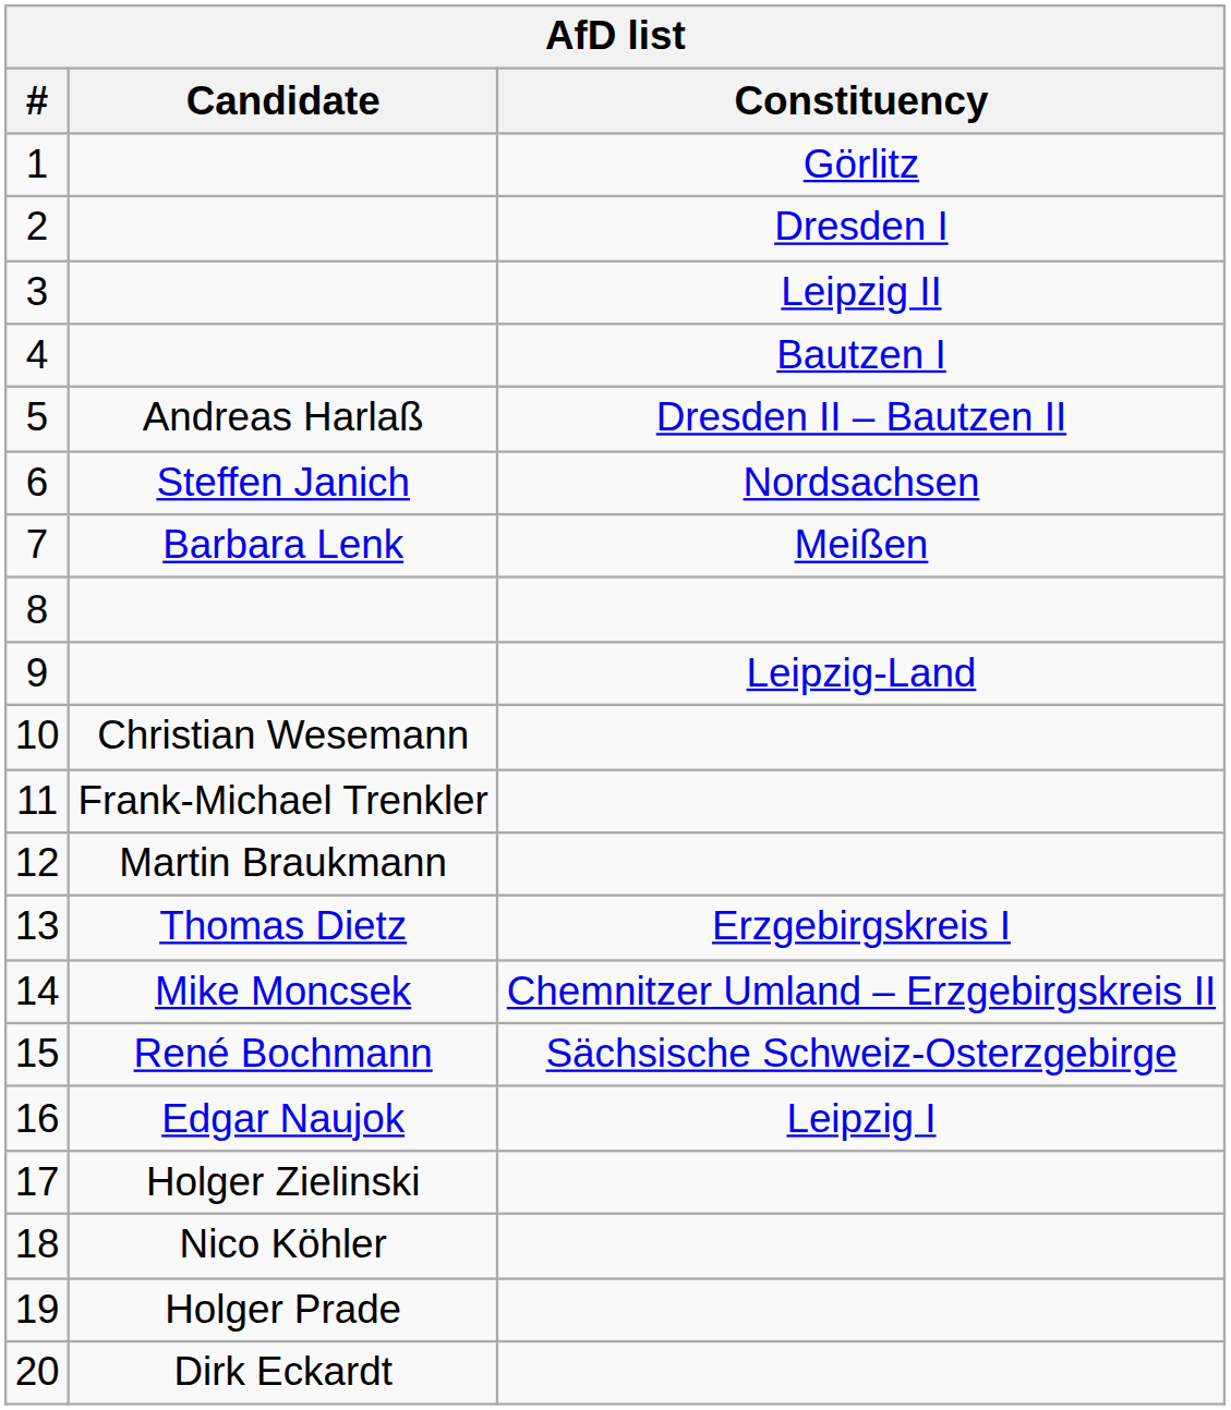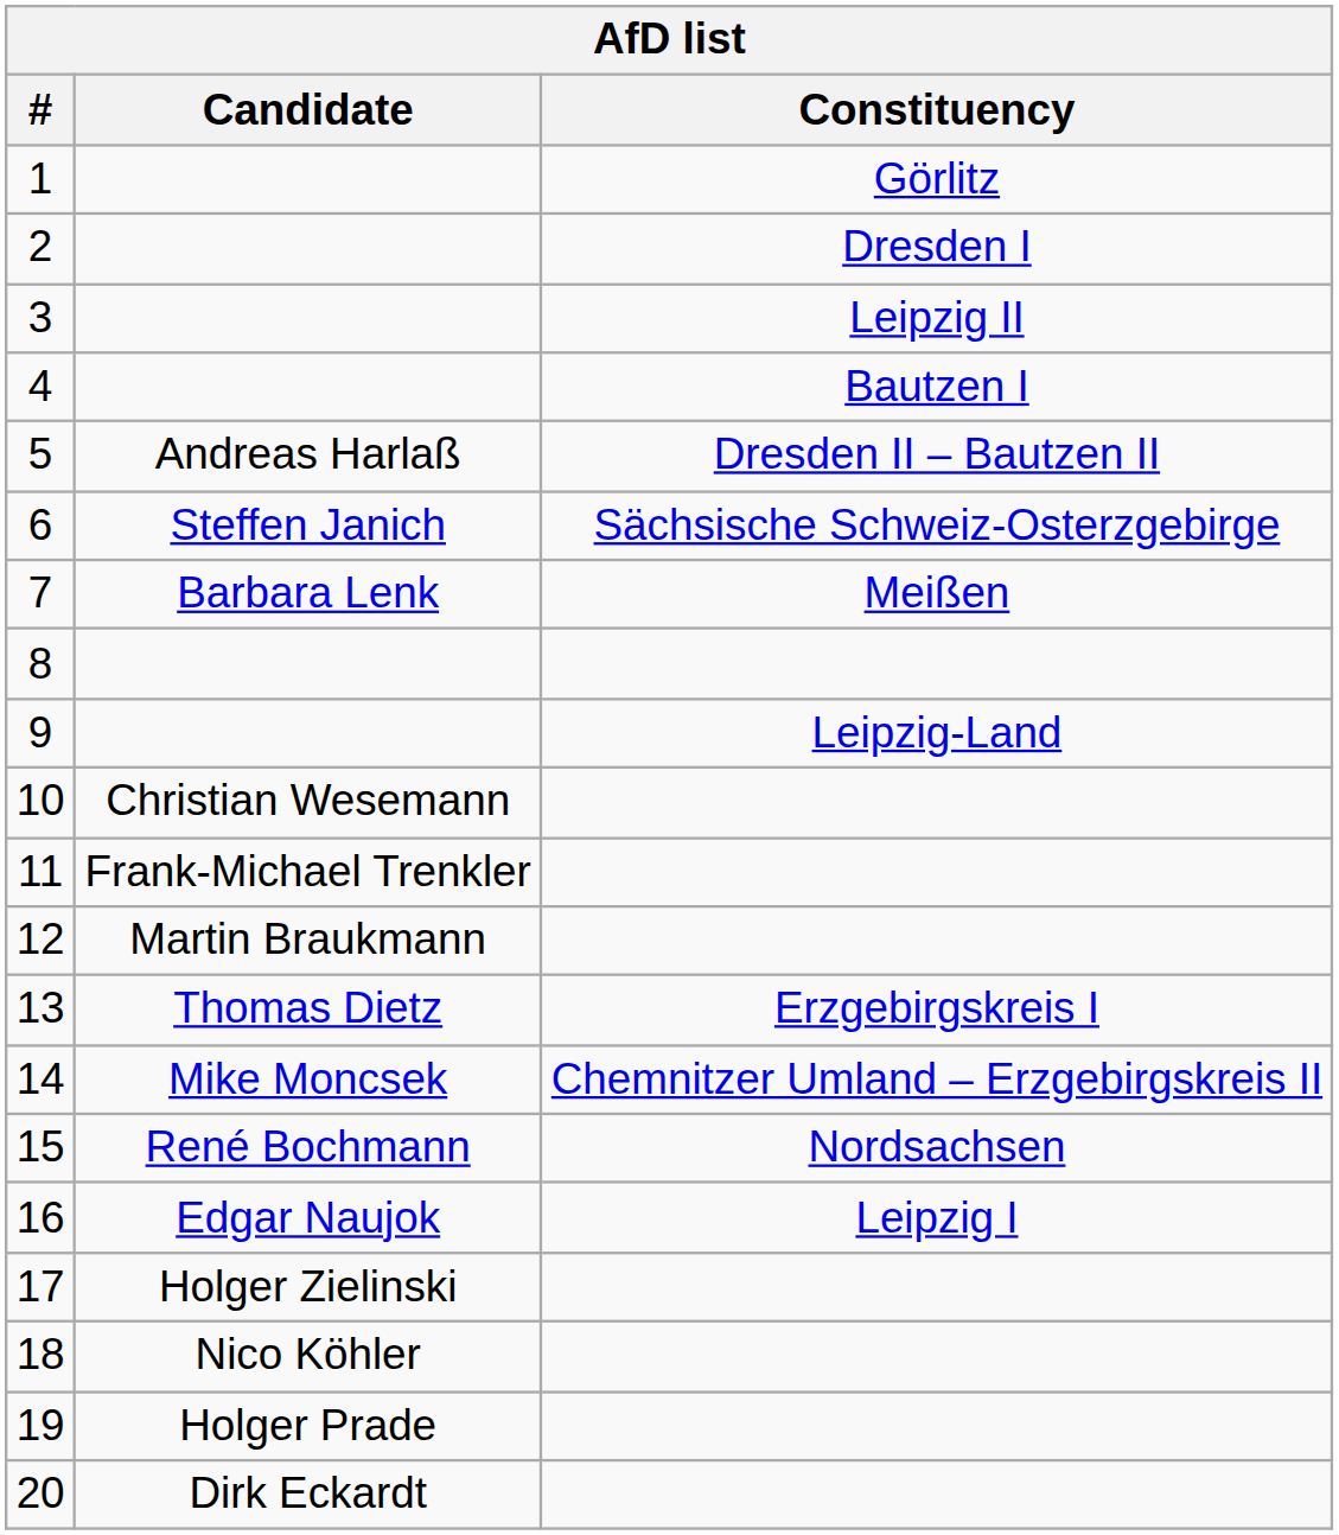6 | Constituency: Nordsachsen -> Sächsische Schweiz-Osterzgebirge
15 | Constituency: Sächsische Schweiz-Osterzgebirge -> Nordsachsen
